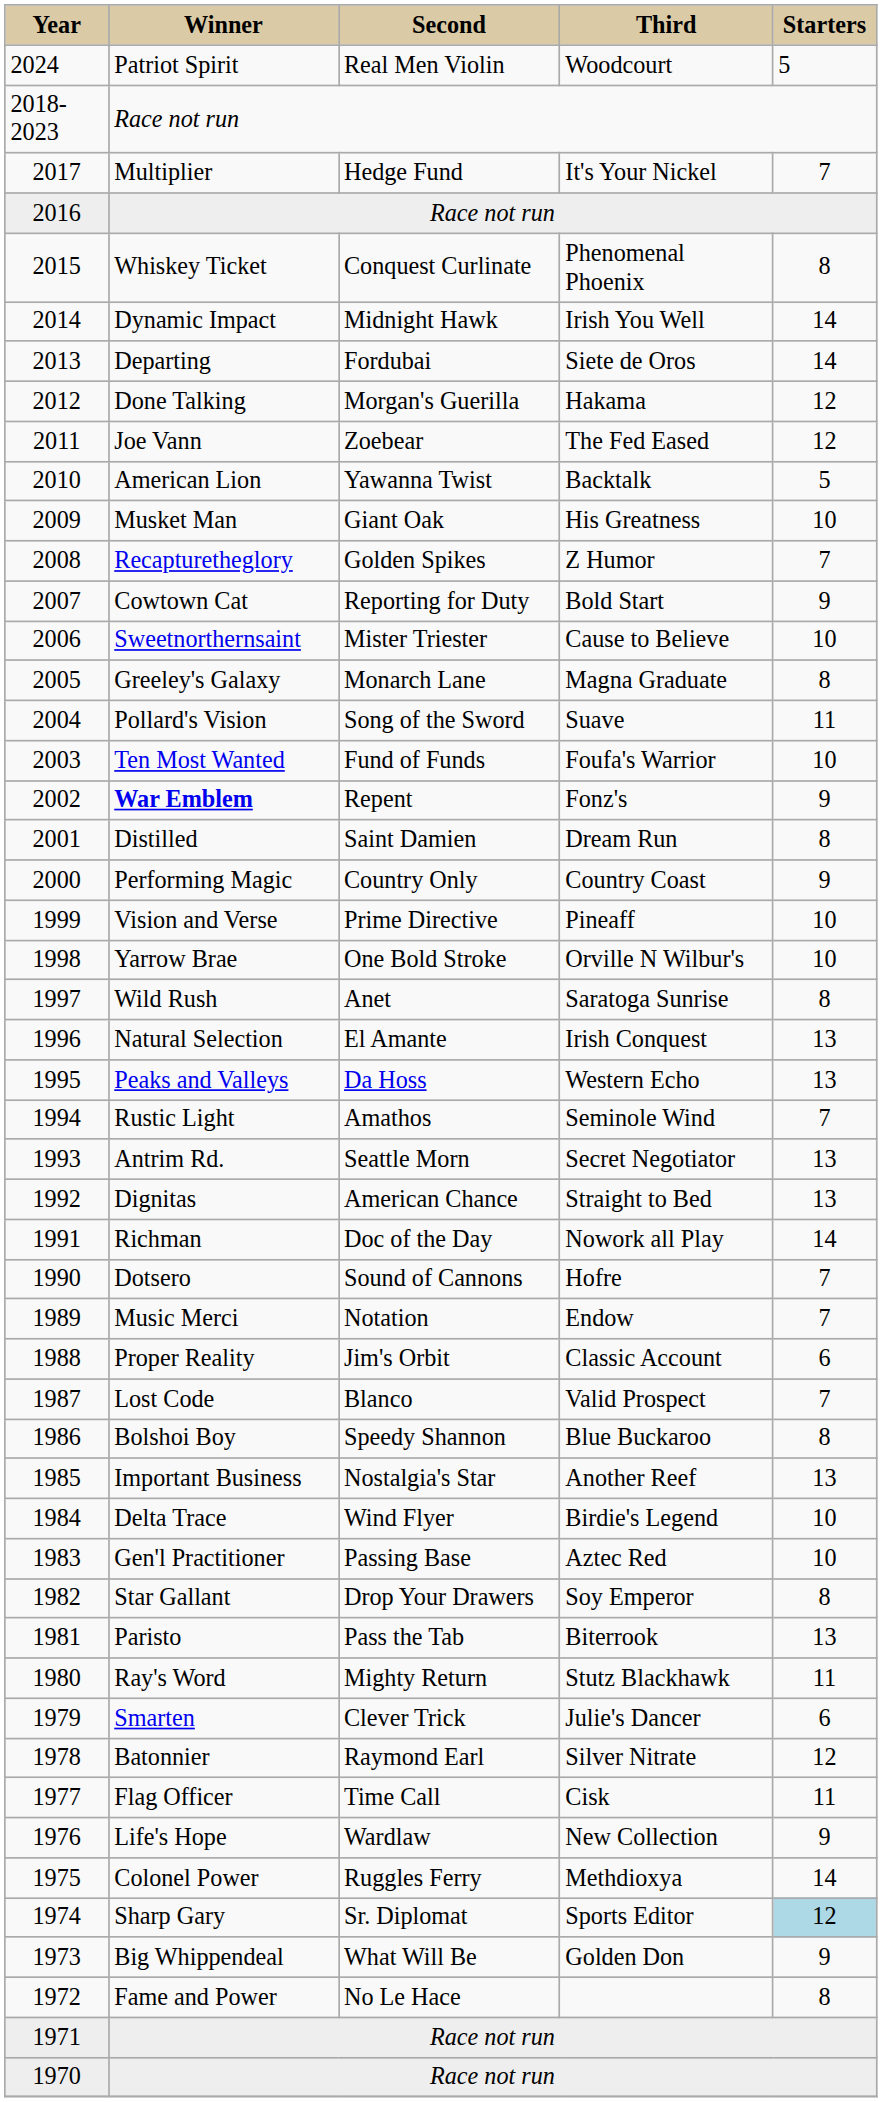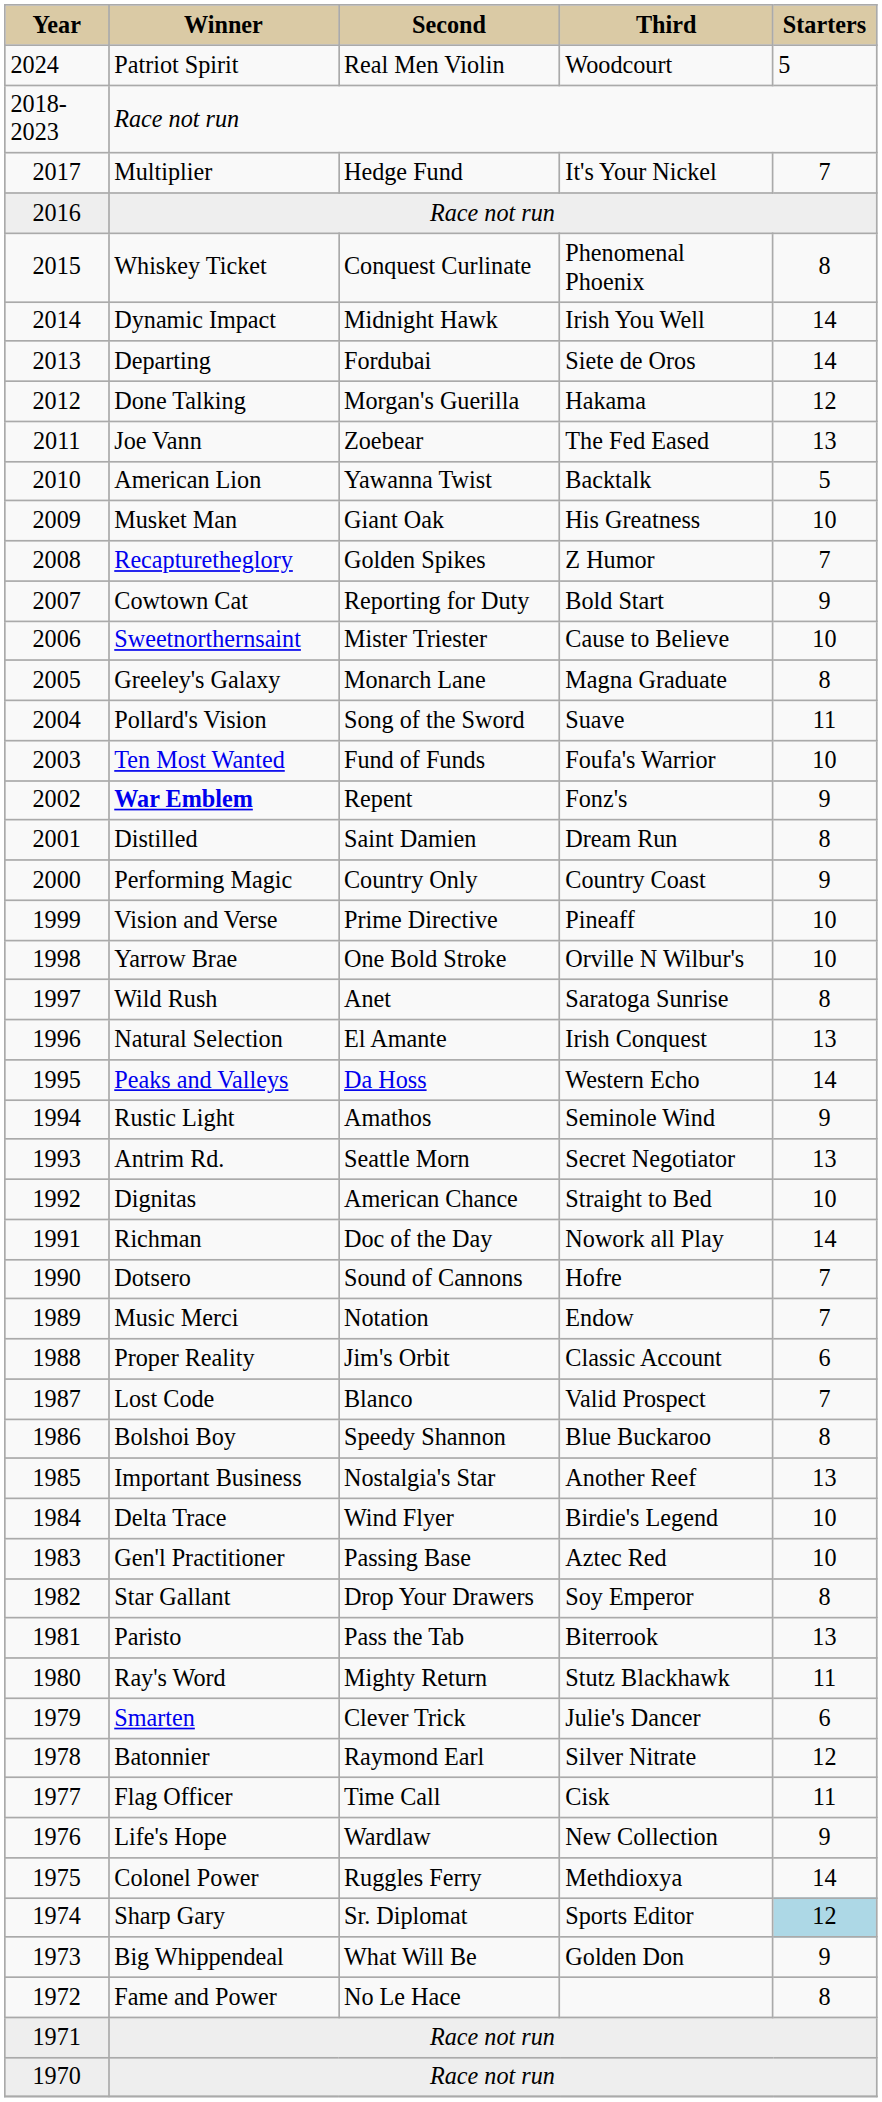Joe Vann | column 5: 12 -> 13
Peaks and Valleys | column 5: 13 -> 14
Rustic Light | column 5: 7 -> 9
Dignitas | column 5: 13 -> 10
